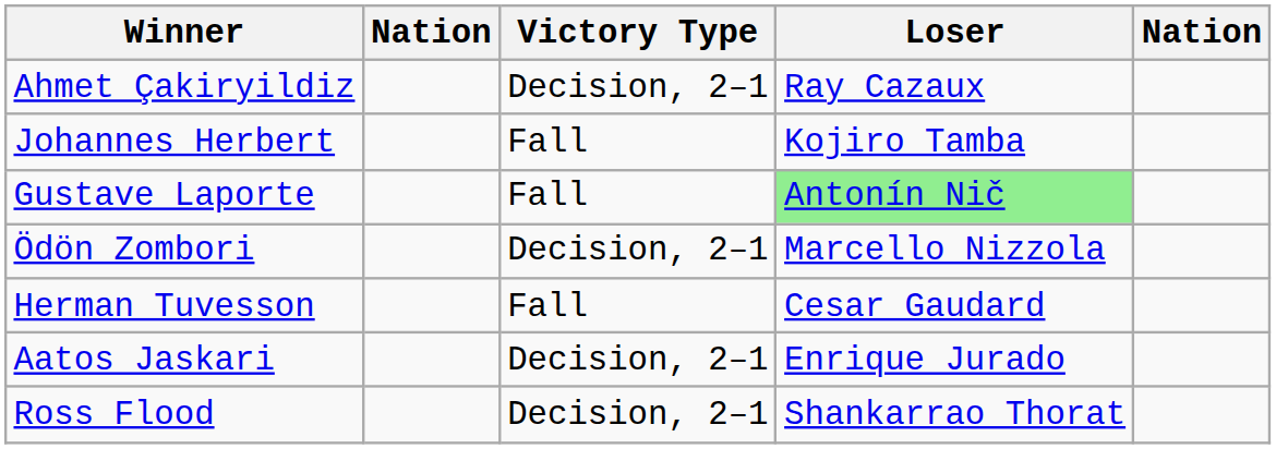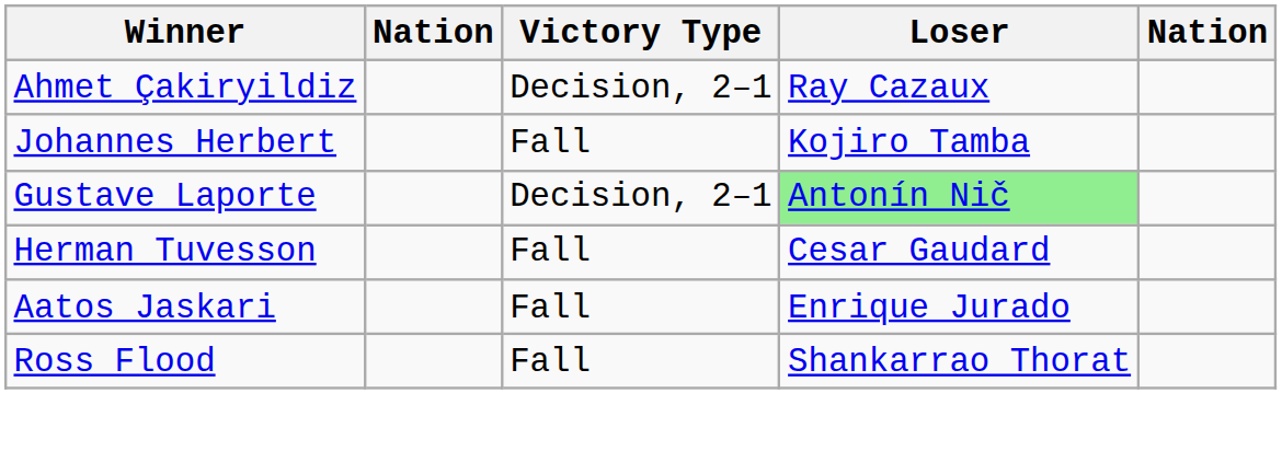Gustave Laporte | Victory Type: Fall -> Decision, 2–1
- row: Ödön Zombori | Decision, 2–1 | Marcello Nizzola
Aatos Jaskari | Victory Type: Decision, 2–1 -> Fall
Ross Flood | Victory Type: Decision, 2–1 -> Fall
